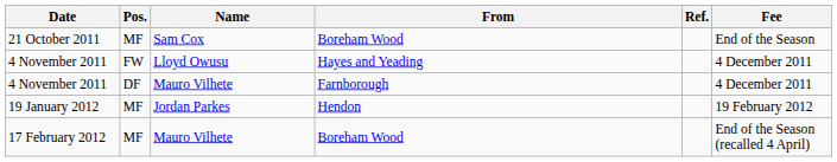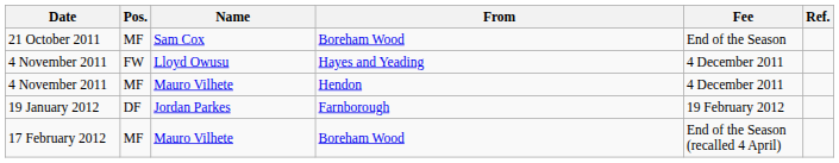columns swapped: Fee <-> Ref.
4 November 2011 / Mauro Vilhete | Pos.: DF -> MF
4 November 2011 / Mauro Vilhete | From: Farnborough -> Hendon
19 January 2012 | Pos.: MF -> DF
19 January 2012 | From: Hendon -> Farnborough
